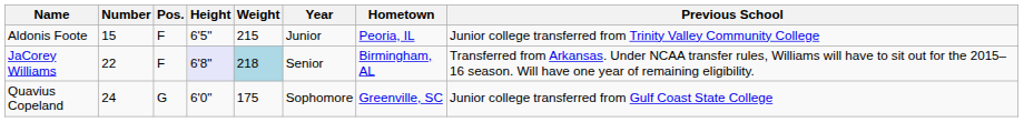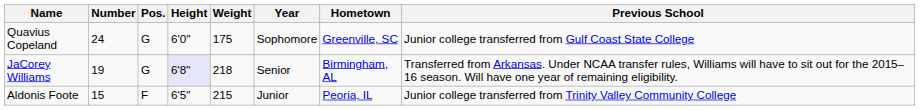rows swapped: Aldonis Foote <-> Quavius Copeland
JaCorey Williams | Number: 22 -> 19
JaCorey Williams | Pos.: F -> G
JaCorey Williams | Weight: lightblue background -> no background
